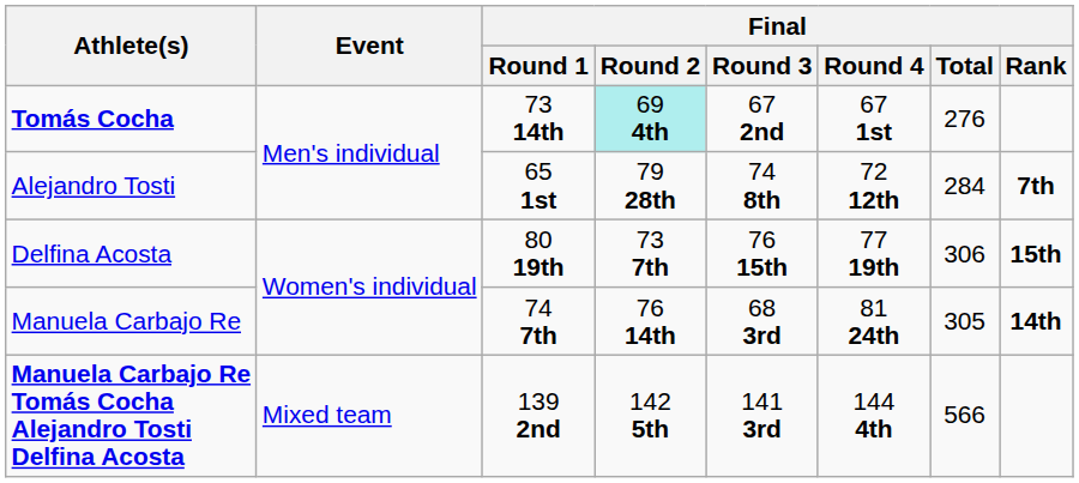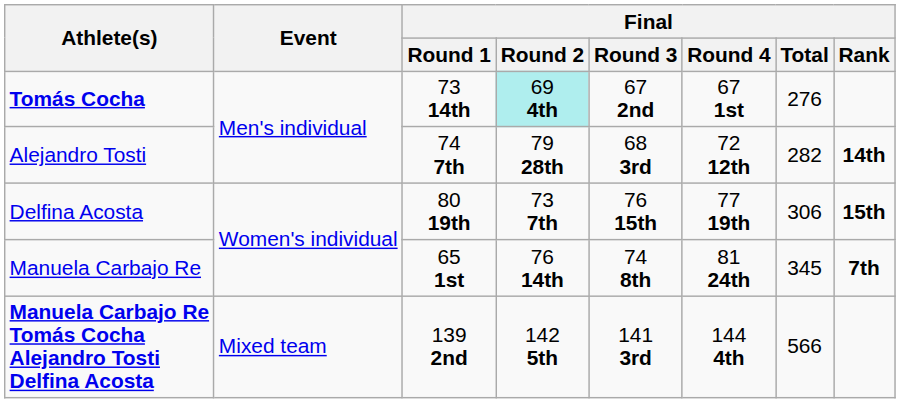Alejandro Tosti | Final / Round 1: 65 1st -> 74 7th
Alejandro Tosti | Final / Round 3: 74 8th -> 68 3rd
Alejandro Tosti | Final / Total: 284 -> 282
Alejandro Tosti | Final / Rank: 7th -> 14th
Manuela Carbajo Re | Final / Round 1: 74 7th -> 65 1st
Manuela Carbajo Re | Final / Round 3: 68 3rd -> 74 8th
Manuela Carbajo Re | Final / Total: 305 -> 345
Manuela Carbajo Re | Final / Rank: 14th -> 7th
